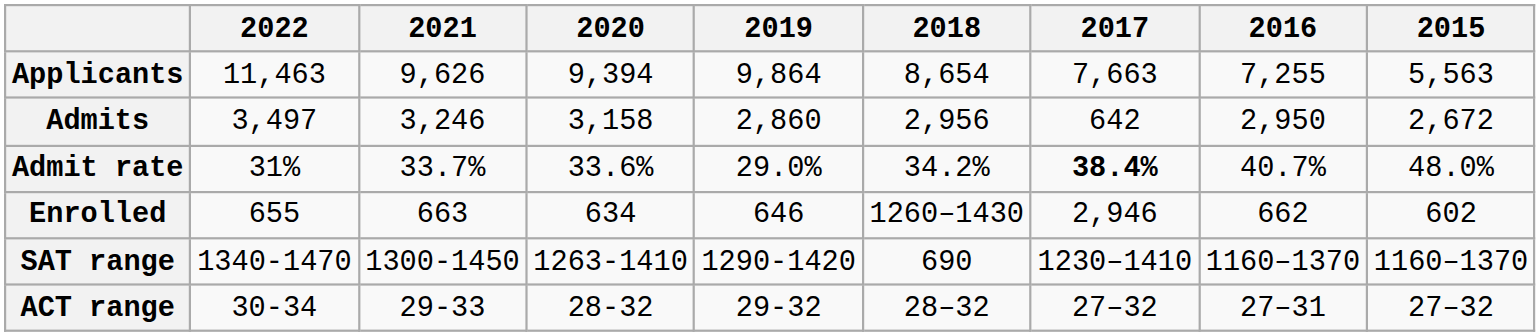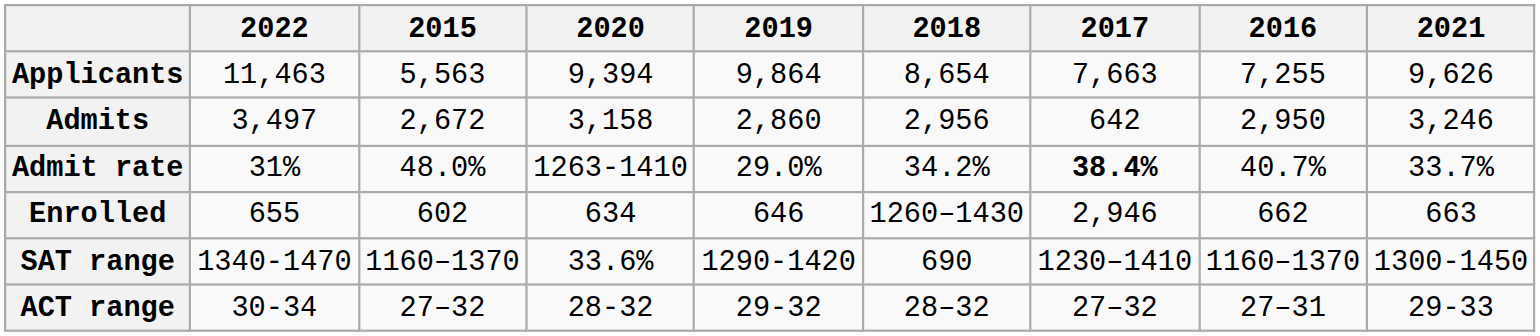columns swapped: 2021 <-> 2015
Admit rate | 2020: 33.6% -> 1263-1410
SAT range | 2020: 1263-1410 -> 33.6%
